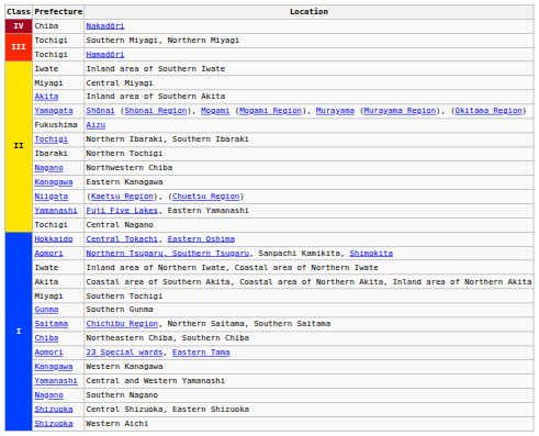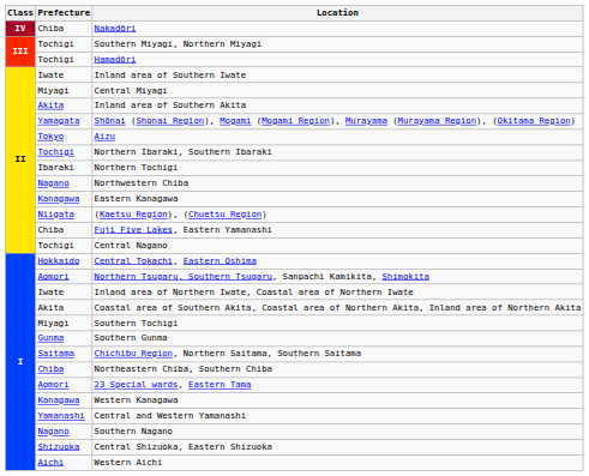Aizu | Prefecture: Fukushima -> Tokyo
Fuji Five Lakes, Eastern Yamanashi | Prefecture: Yamanashi -> Chiba
Western Aichi | Prefecture: Shizuoka -> Aichi
